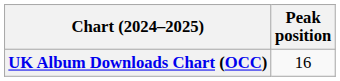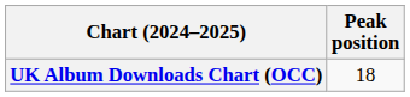UK Album Downloads Chart (OCC) | Peak position: 16 -> 18
